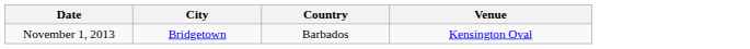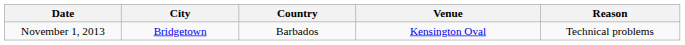+ column: Reason | Technical problems
